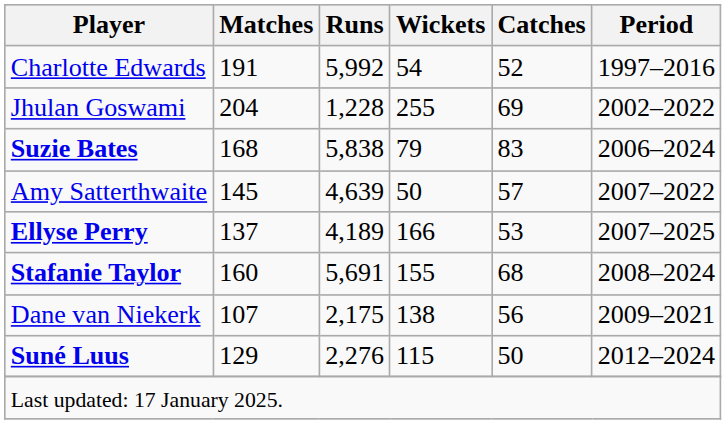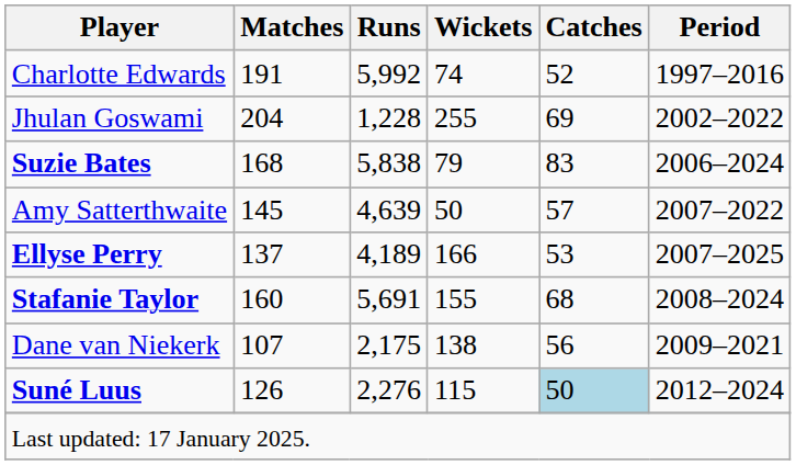Charlotte Edwards | Wickets: 54 -> 74
Suné Luus | Matches: 129 -> 126
Suné Luus | Catches: no background -> lightblue background
